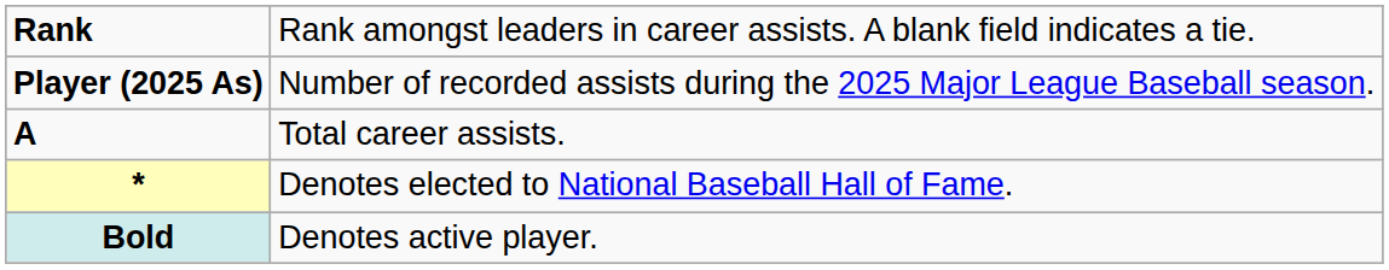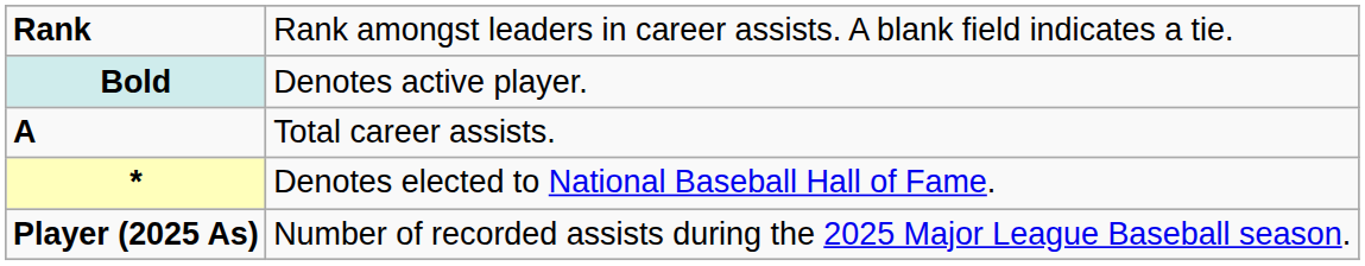rows swapped: Player (2025 As) <-> Bold
